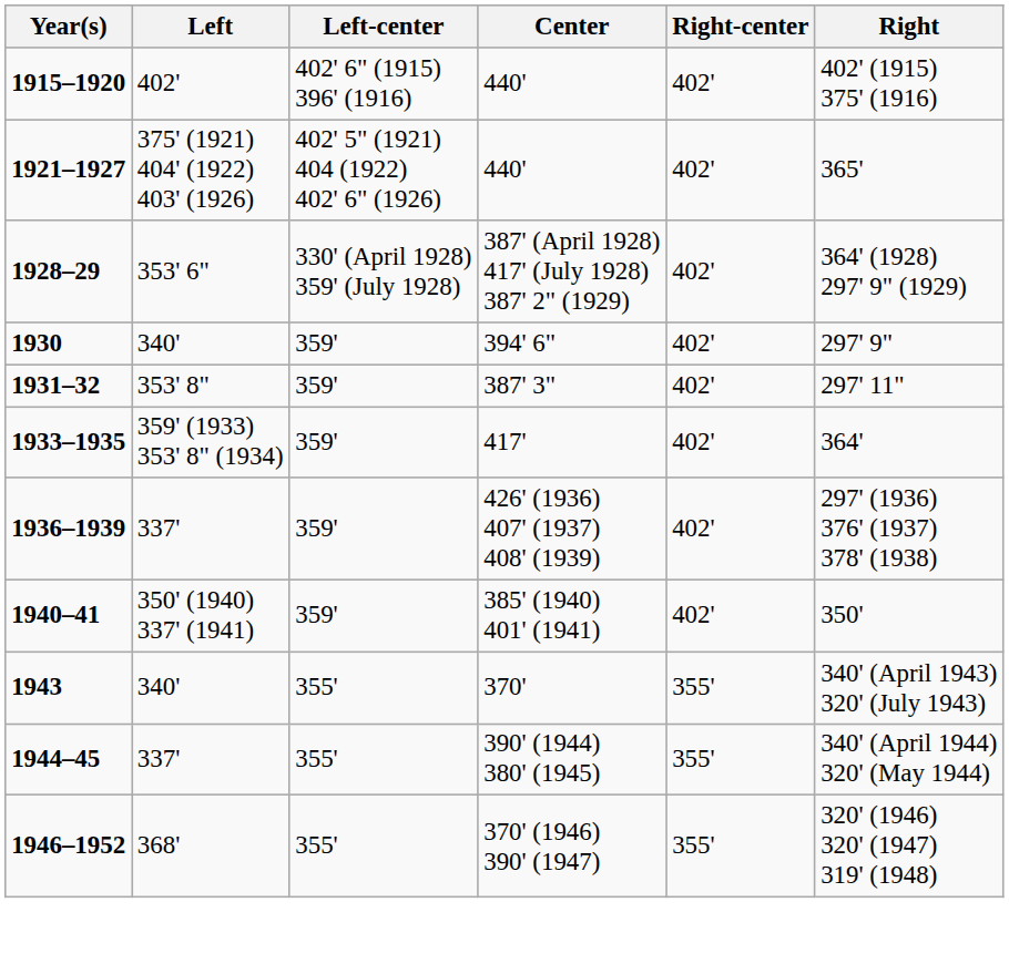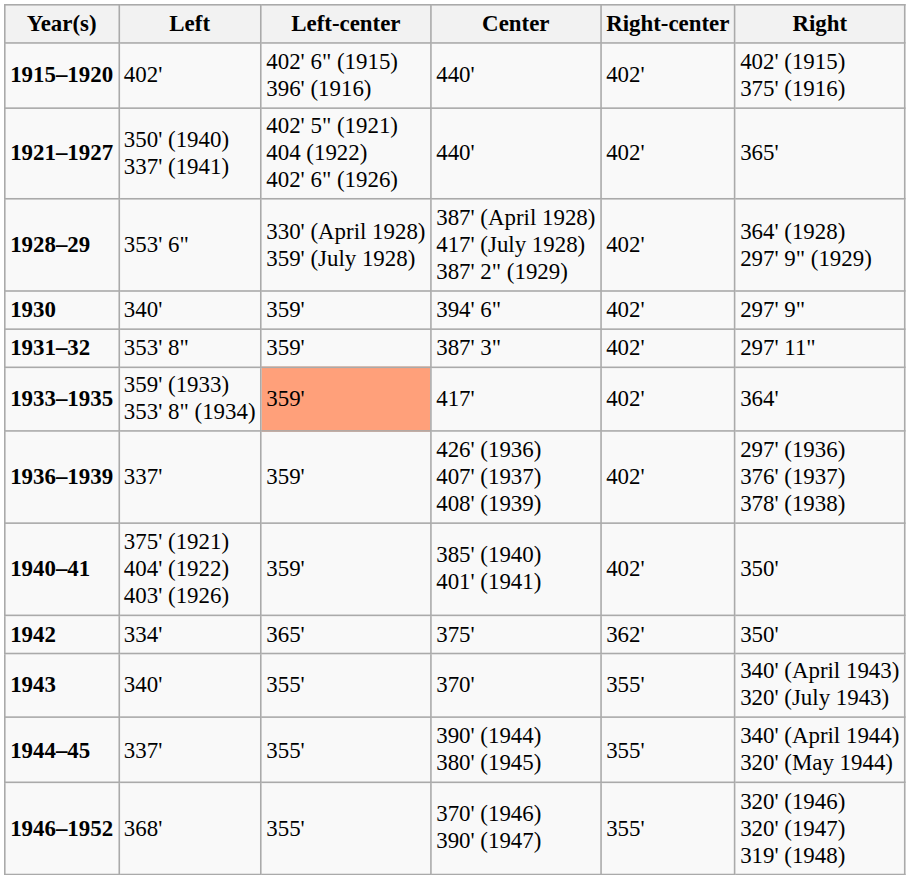1921–1927 | Left: 375' (1921) 404' (1922) 403' (1926) -> 350' (1940) 337' (1941)
1933–1935 | Left-center: no background -> lightsalmon background
1940–41 | Left: 350' (1940) 337' (1941) -> 375' (1921) 404' (1922) 403' (1926)
+ row: 1942 | 334' | 365' | 375' | 362' | 350'
